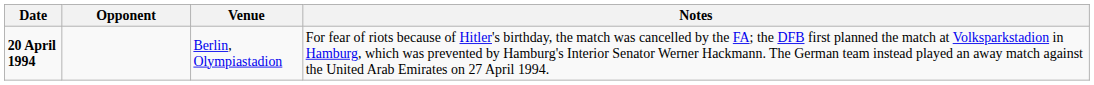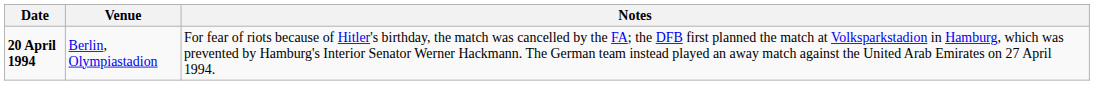- column: Opponent
